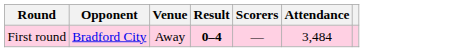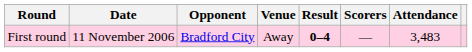+ column: Date | 11 November 2006
First round | Attendance: 3,484 -> 3,483
